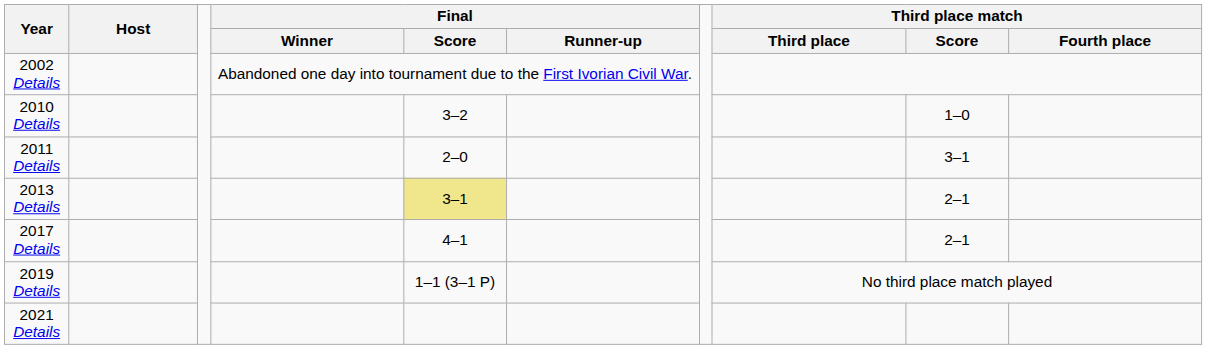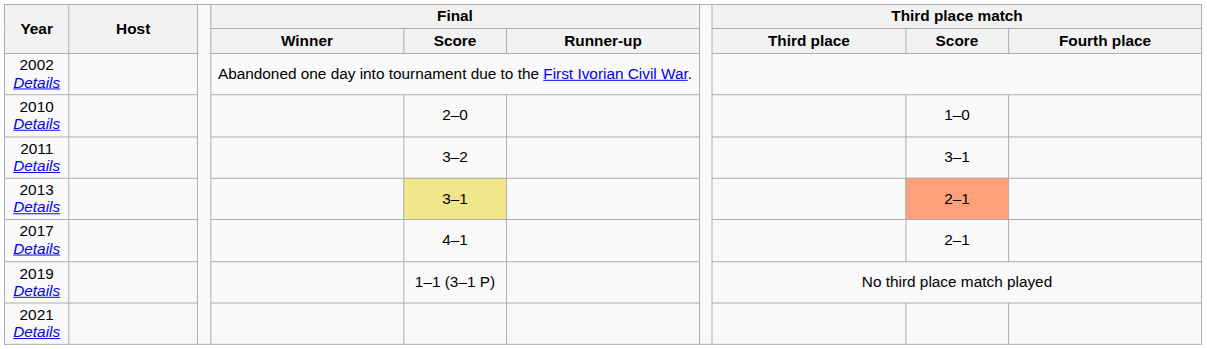2010 Details | Final / Score: 3–2 -> 2–0
2011 Details | Final / Score: 2–0 -> 3–2
2013 Details | Third place match / Score: no background -> lightsalmon background
